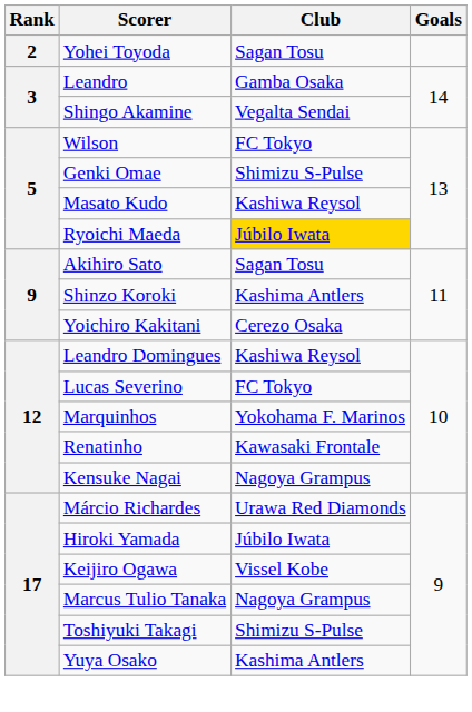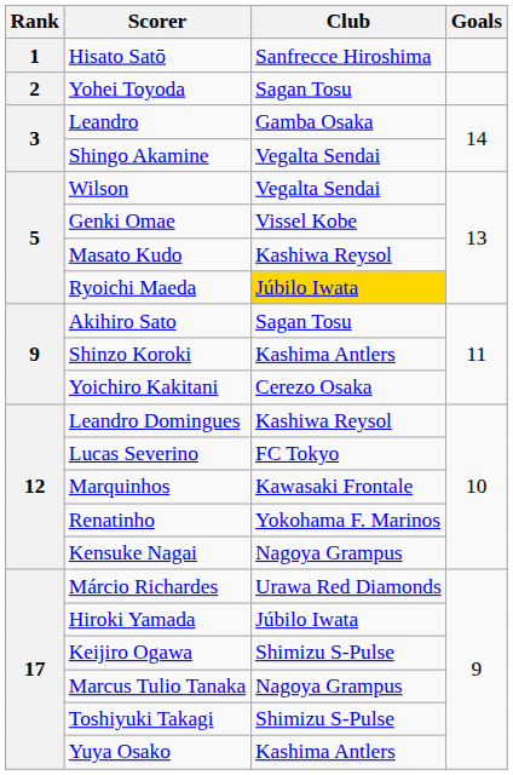+ row: 1 | Hisato Satō | Sanfrecce Hiroshima
Wilson | Club: FC Tokyo -> Vegalta Sendai
Genki Omae | Club: Shimizu S-Pulse -> Vissel Kobe
Marquinhos | Club: Yokohama F. Marinos -> Kawasaki Frontale
Renatinho | Club: Kawasaki Frontale -> Yokohama F. Marinos
Keijiro Ogawa | Club: Vissel Kobe -> Shimizu S-Pulse
